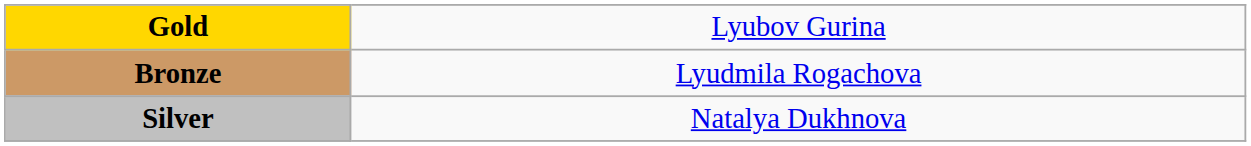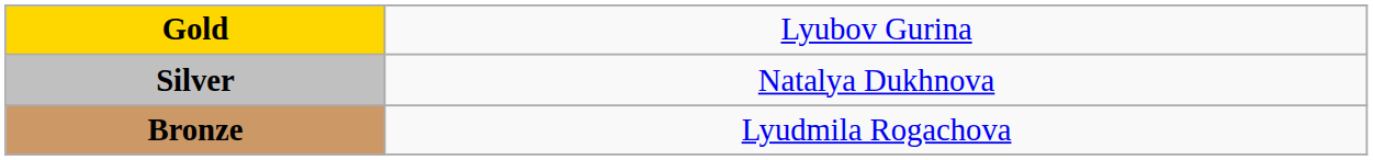rows swapped: Silver <-> Bronze
